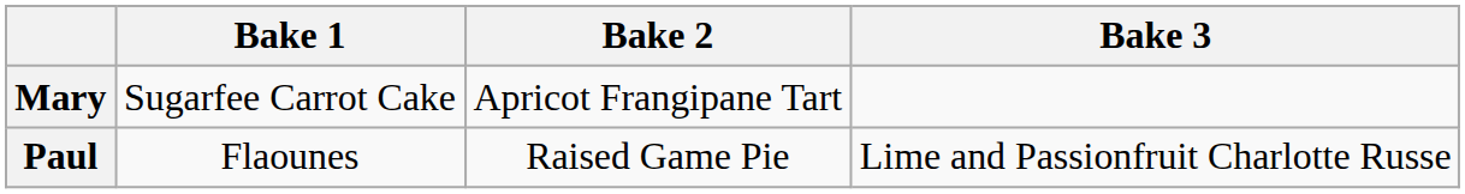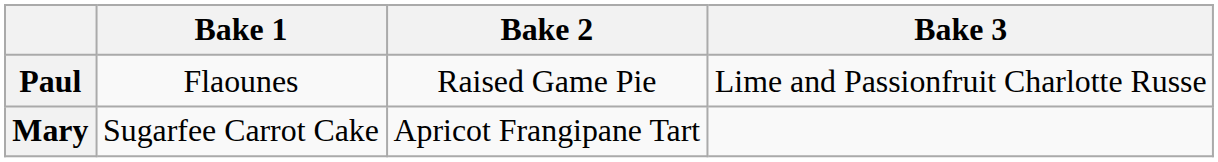rows swapped: Mary <-> Paul
